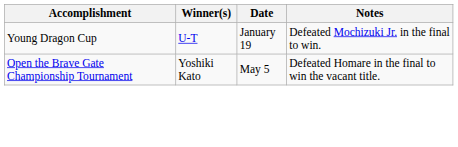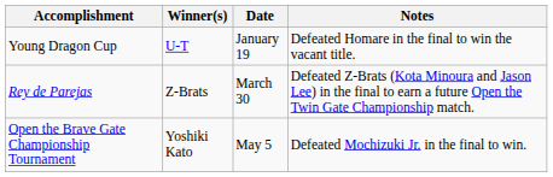Young Dragon Cup | Notes: Defeated Mochizuki Jr. in the final to win. -> Defeated Homare in the final to win the vacant title.
+ row: Rey de Parejas | Z-Brats | March 30 | Defeated Z-Brats (Kota Minoura and Jason Lee) in the final to earn a future Open the Twin Gate Championship match.
Open the Brave Gate Championship Tournament | Notes: Defeated Homare in the final to win the vacant title. -> Defeated Mochizuki Jr. in the final to win.
